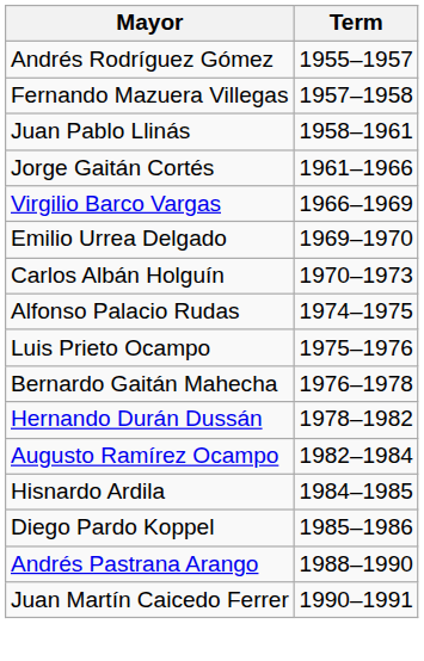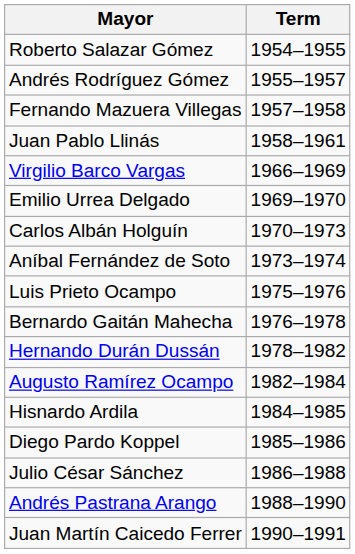+ row: Roberto Salazar Gómez | 1954–1955
- row: Jorge Gaitán Cortés | 1961–1966
+ row: Aníbal Fernández de Soto | 1973–1974
- row: Alfonso Palacio Rudas | 1974–1975
+ row: Julio César Sánchez | 1986–1988
